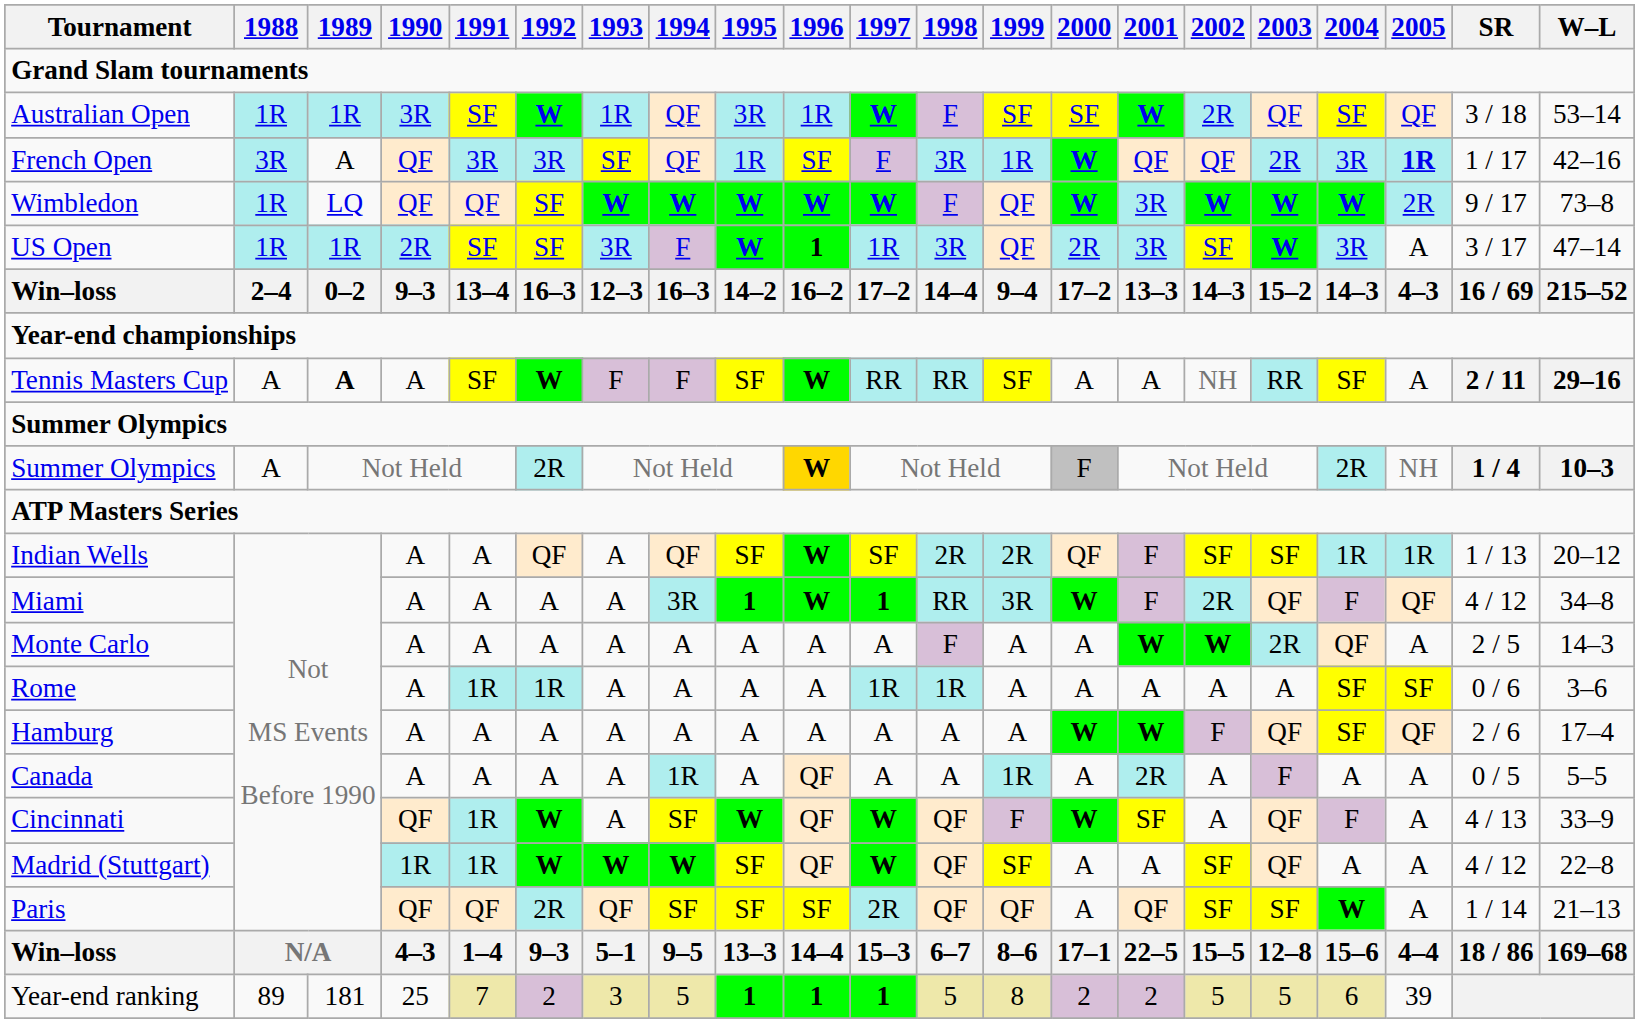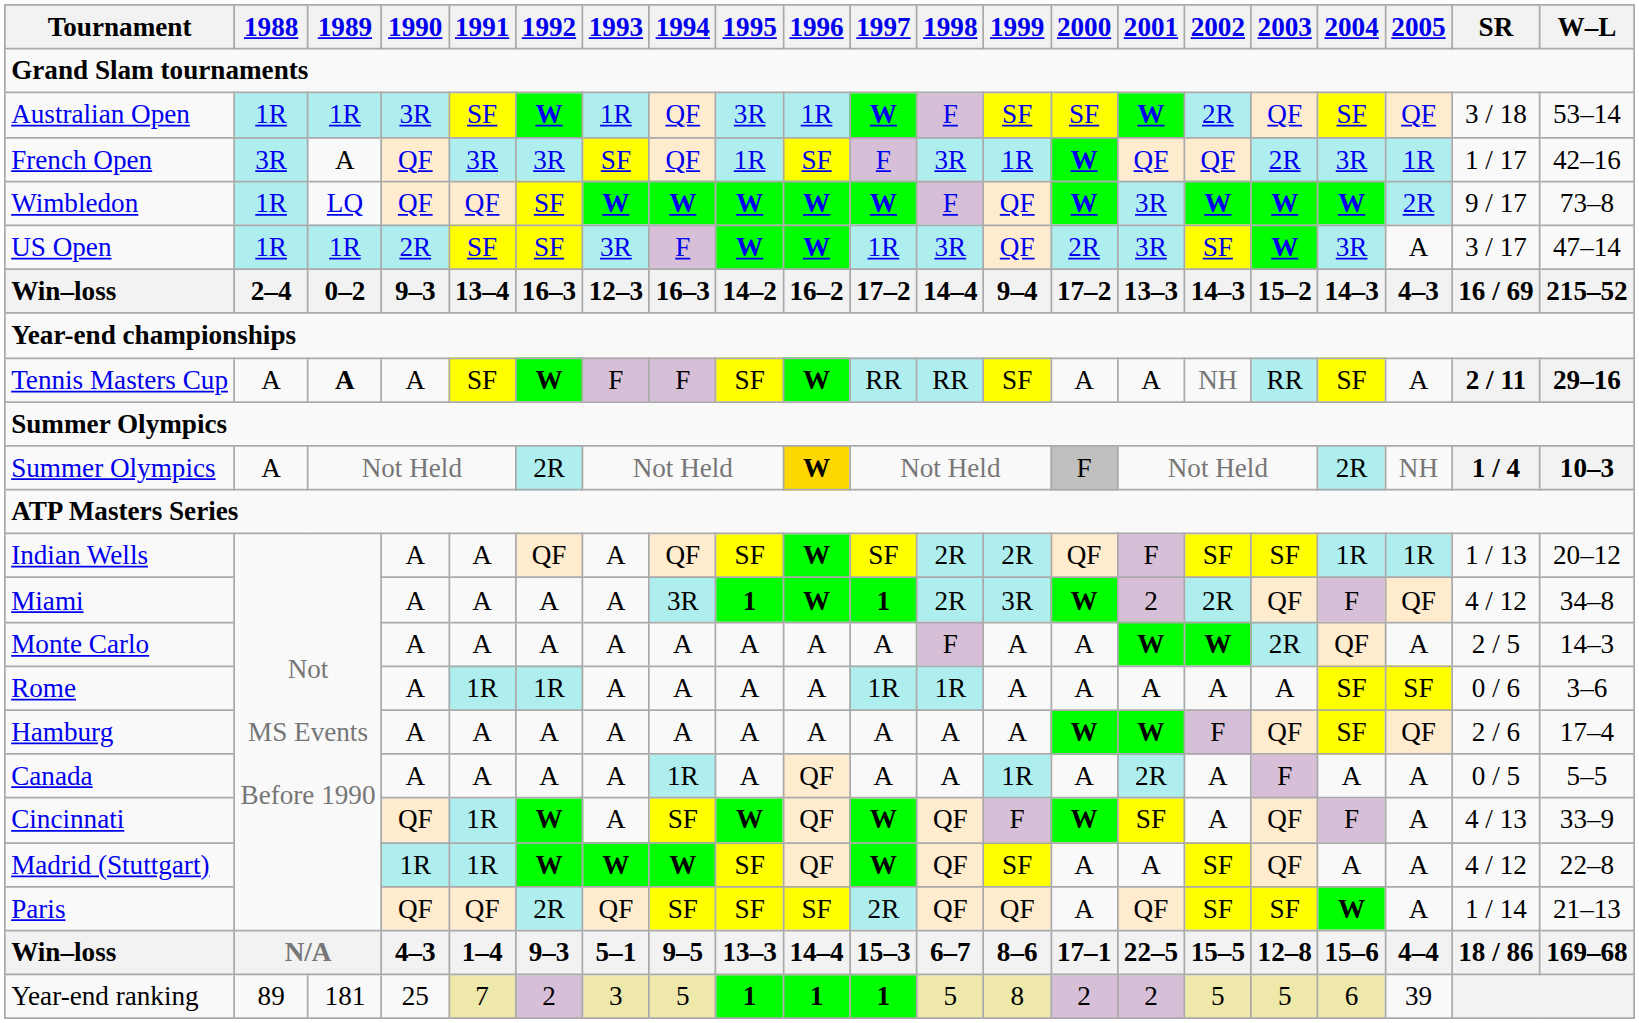French Open | 2005: bold -> normal
US Open | 1996: 1 -> W
Miami | 1998: RR -> 2R
Miami | 2001: F -> 2
